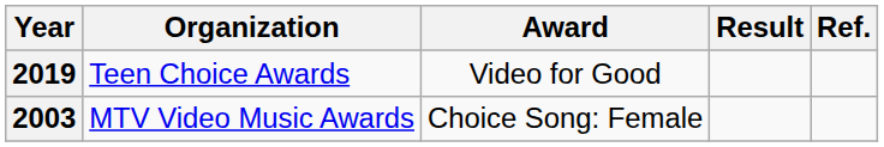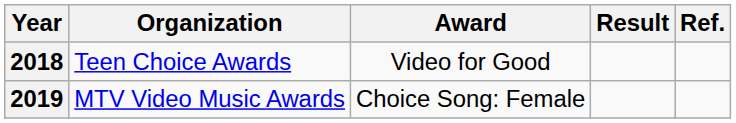Teen Choice Awards | Year: 2019 -> 2018
MTV Video Music Awards | Year: 2003 -> 2019
